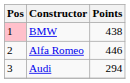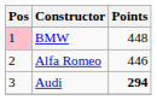BMW | Points: 438 -> 448
Audi | Points: normal -> bold
